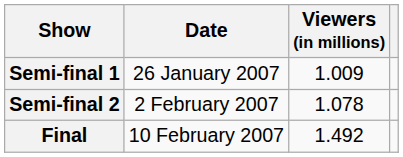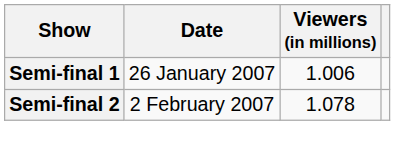Semi-final 1 | Viewers (in millions): 1.009 -> 1.006
- row: Final | 10 February 2007 | 1.492
